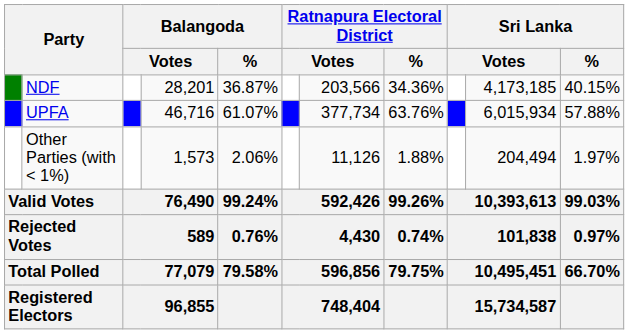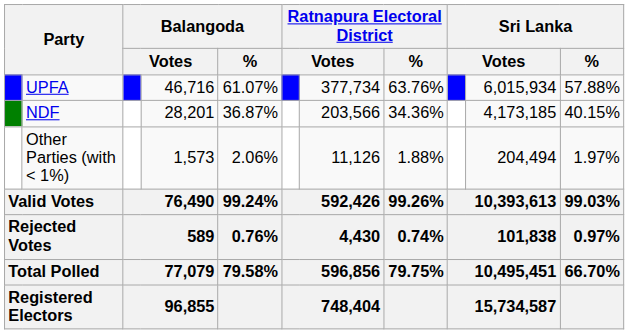rows swapped: UPFA <-> NDF
